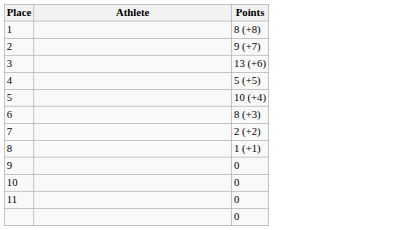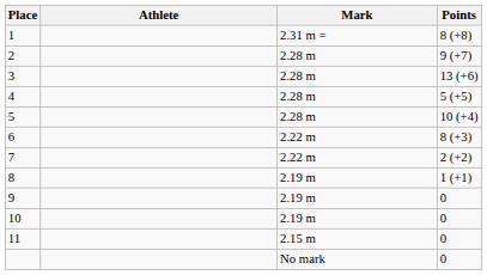+ column: Mark | 2.31 m = | 2.28 m | 2.28 m | 2.28 m | 2.28 m | 2.22 m | 2.22 m | 2.19 m | 2.19 m | 2.19 m | 2.15 m | No mark
